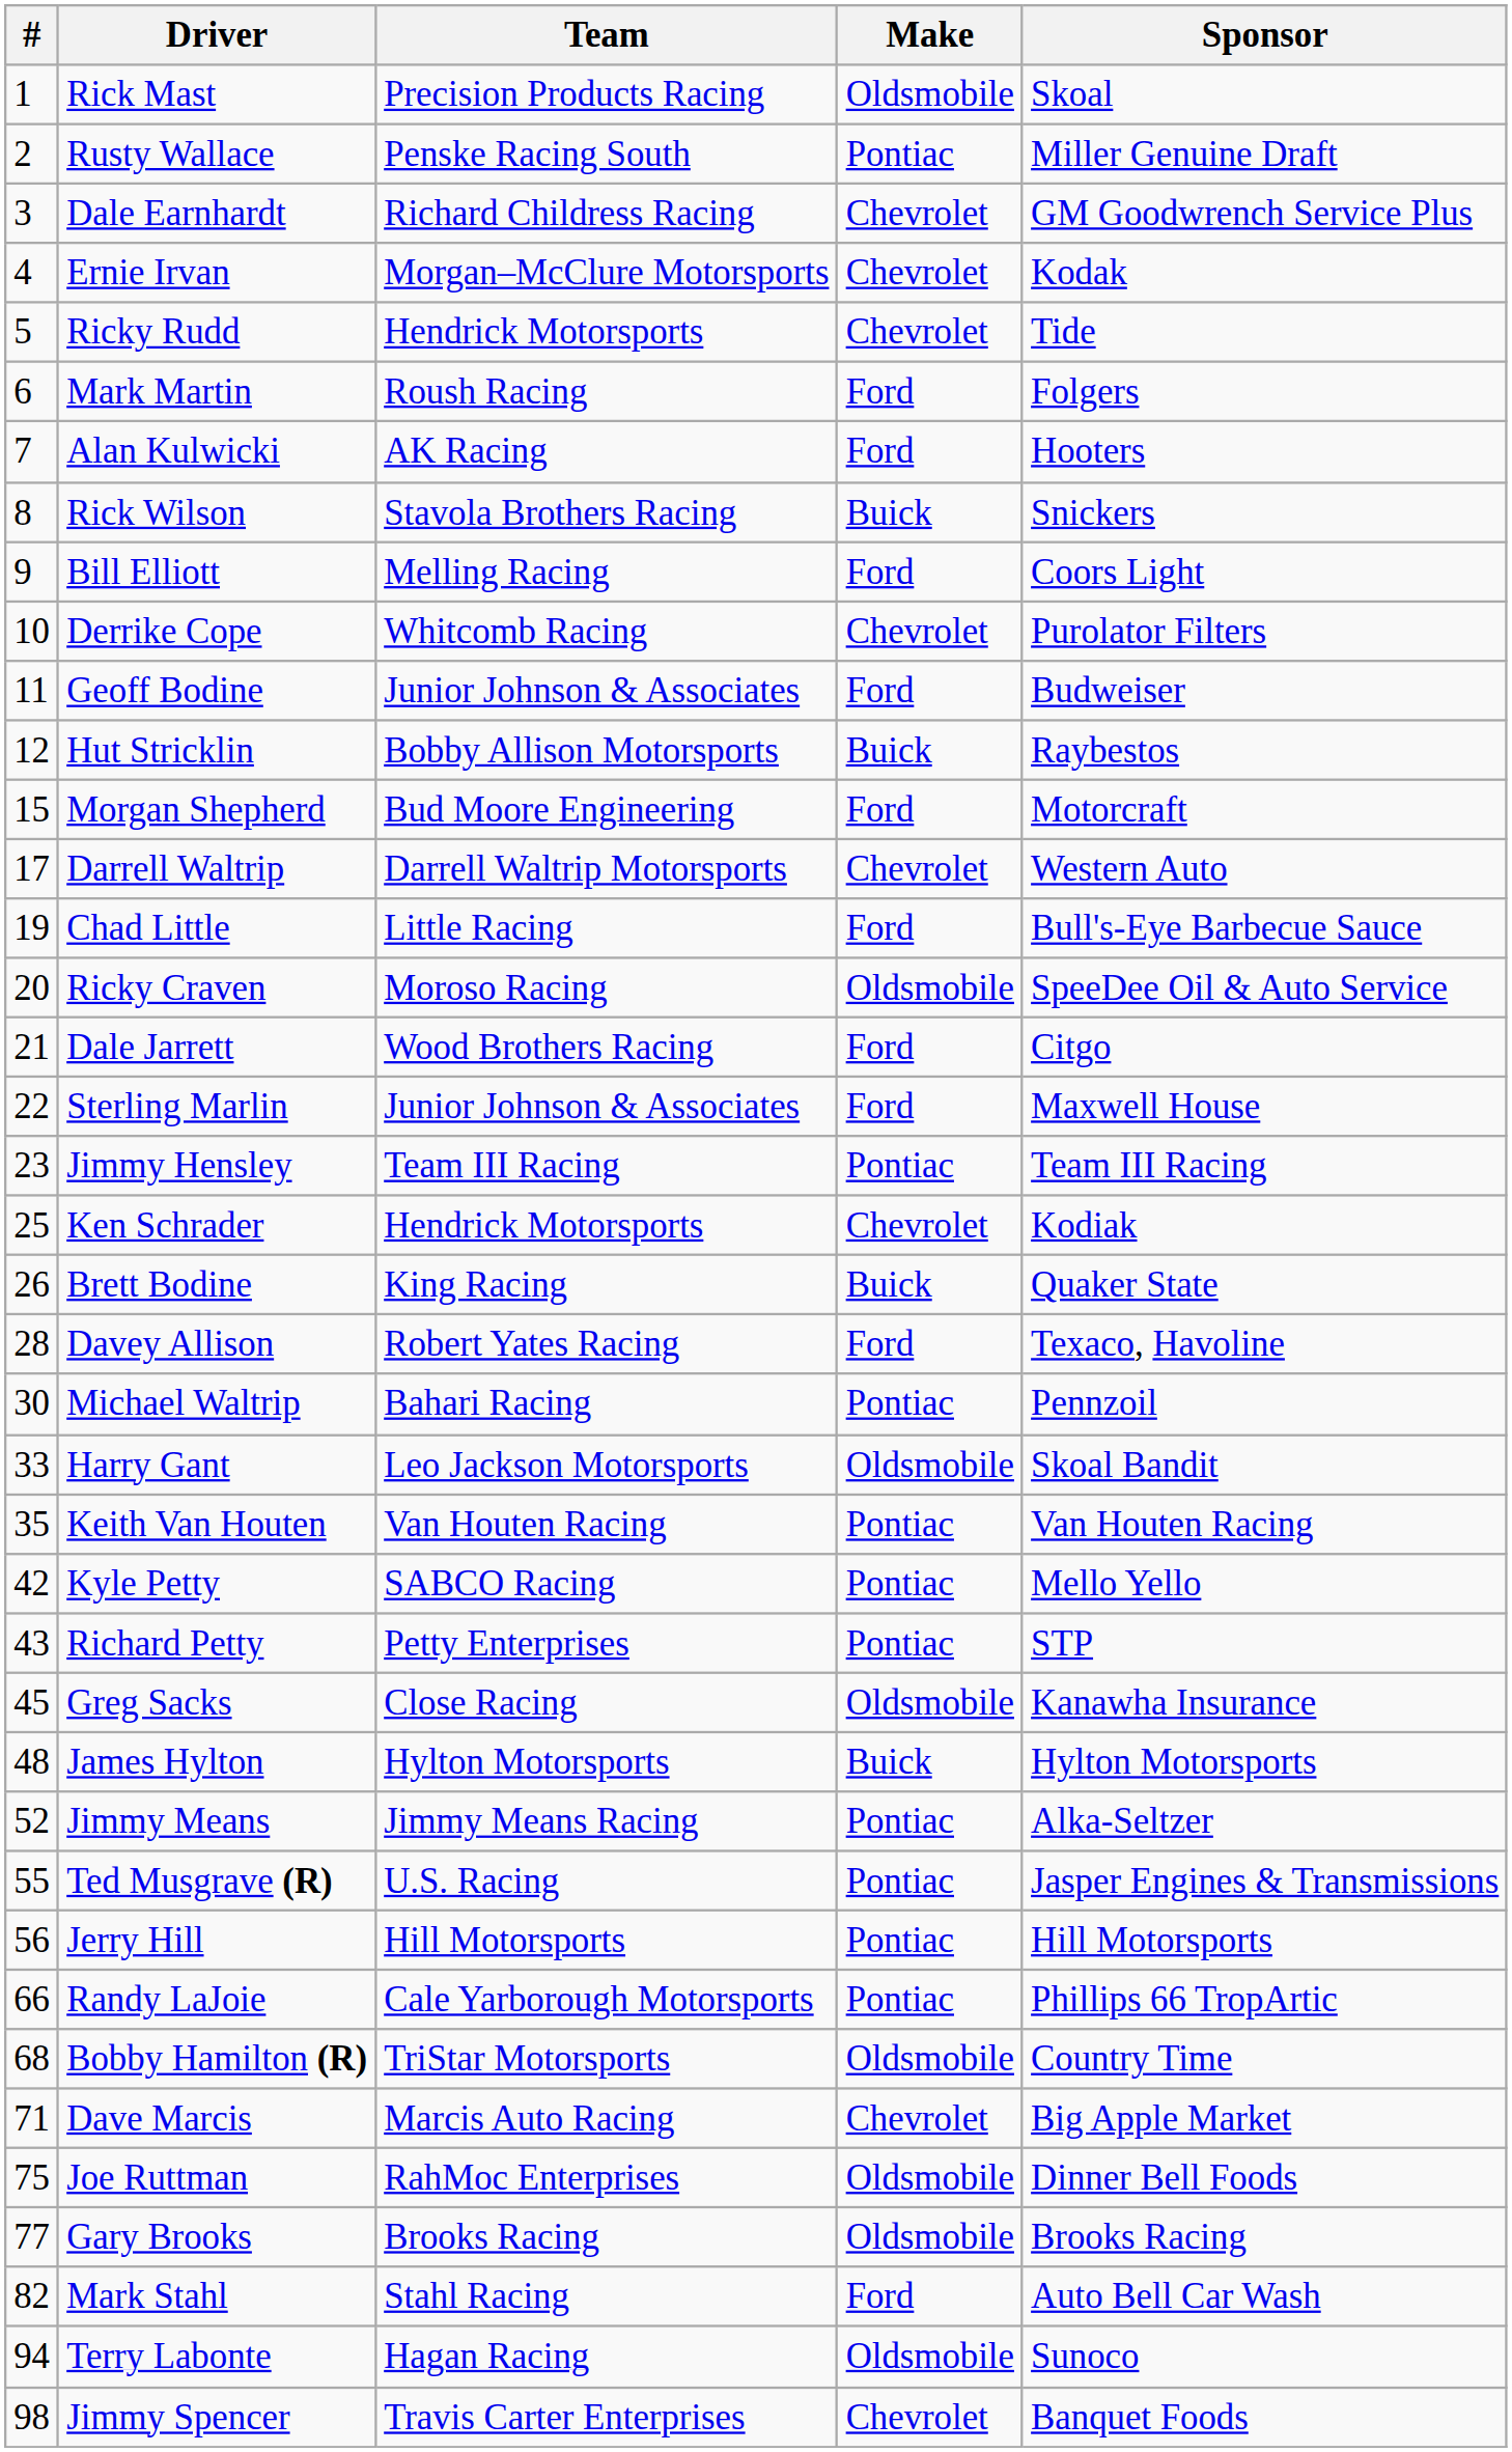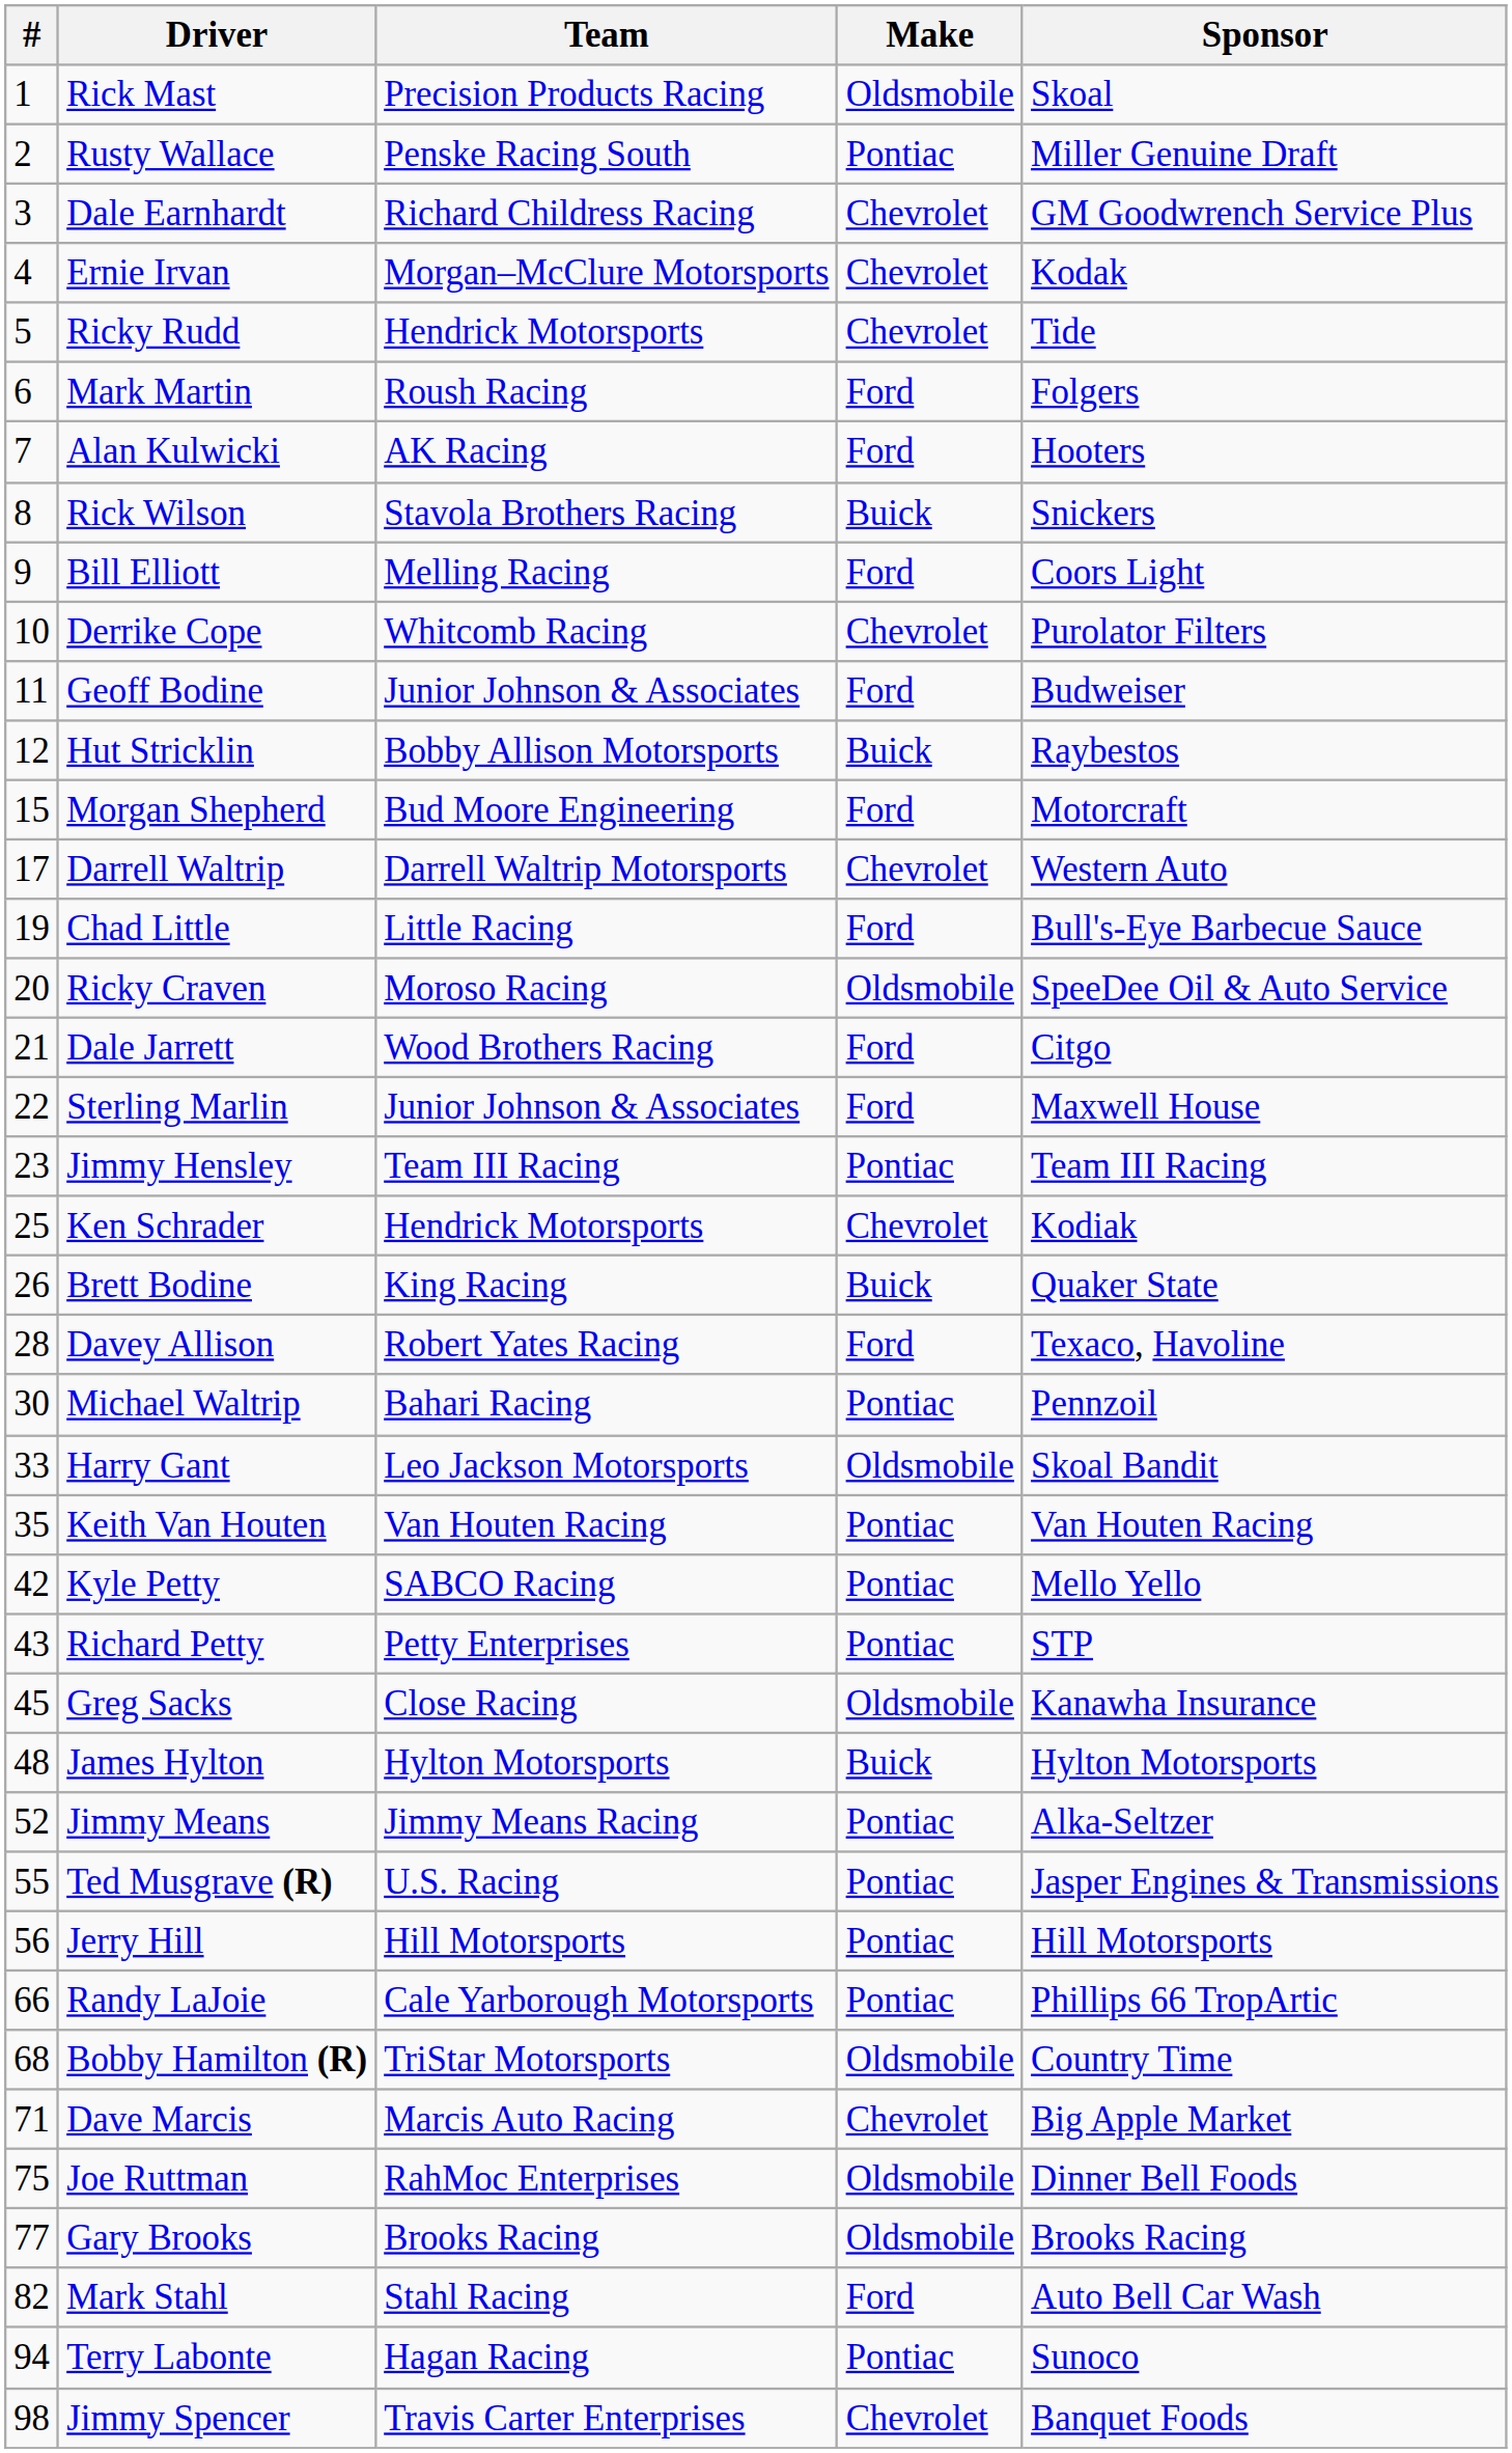Terry Labonte | Make: Oldsmobile -> Pontiac
